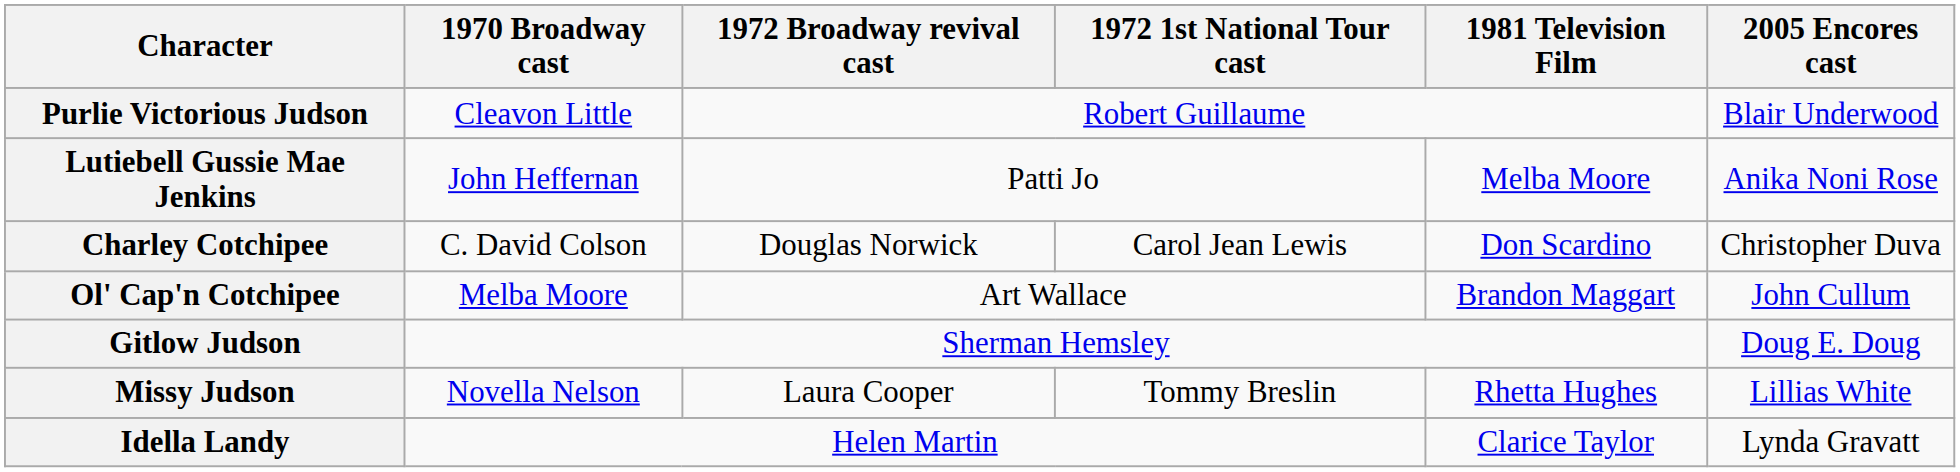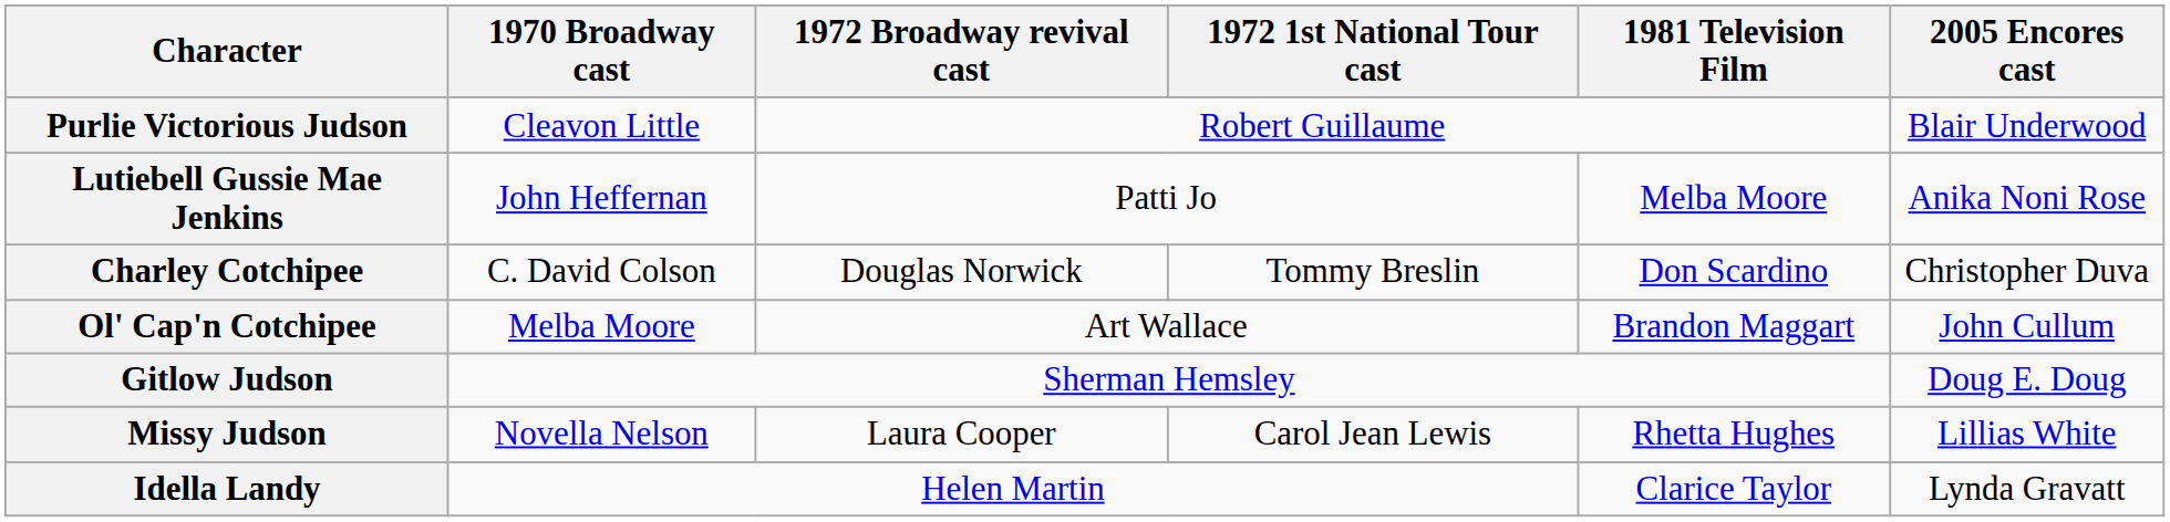Charley Cotchipee | 1972 1st National Tour cast: Carol Jean Lewis -> Tommy Breslin
Missy Judson | 1972 1st National Tour cast: Tommy Breslin -> Carol Jean Lewis
